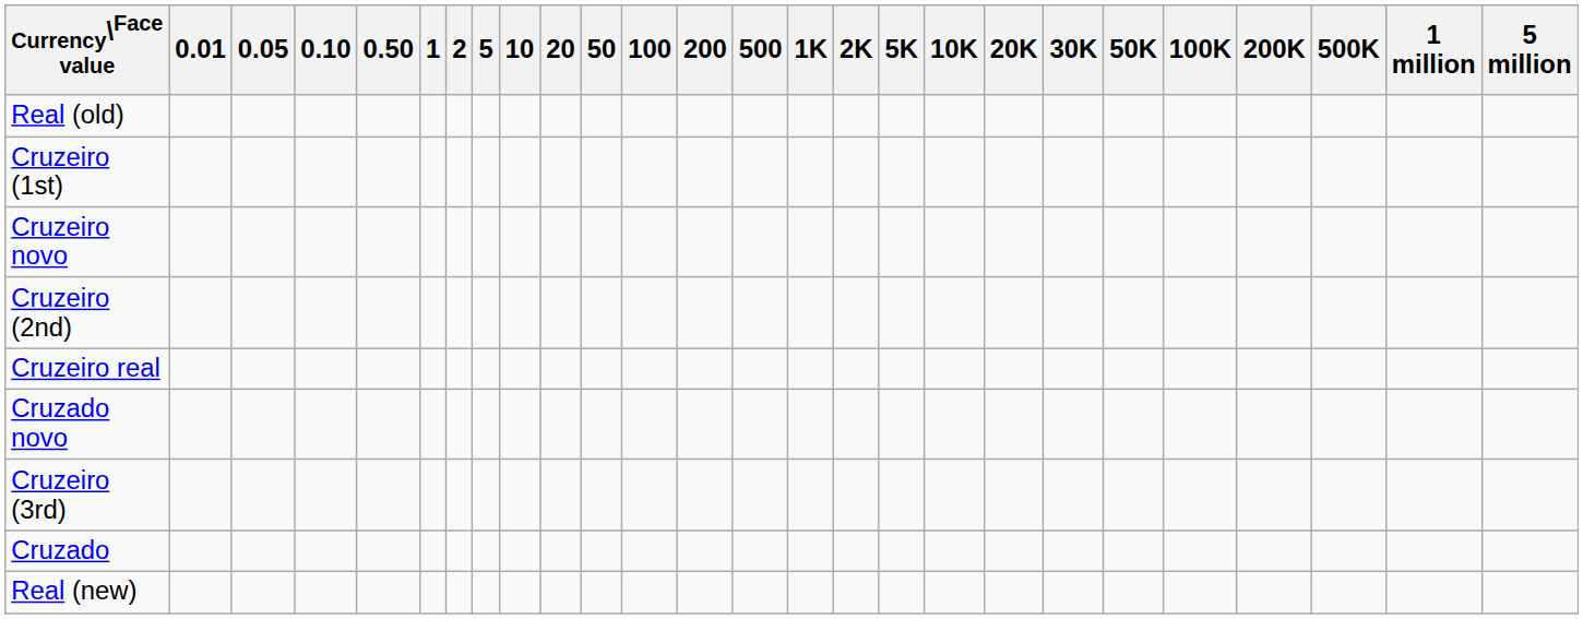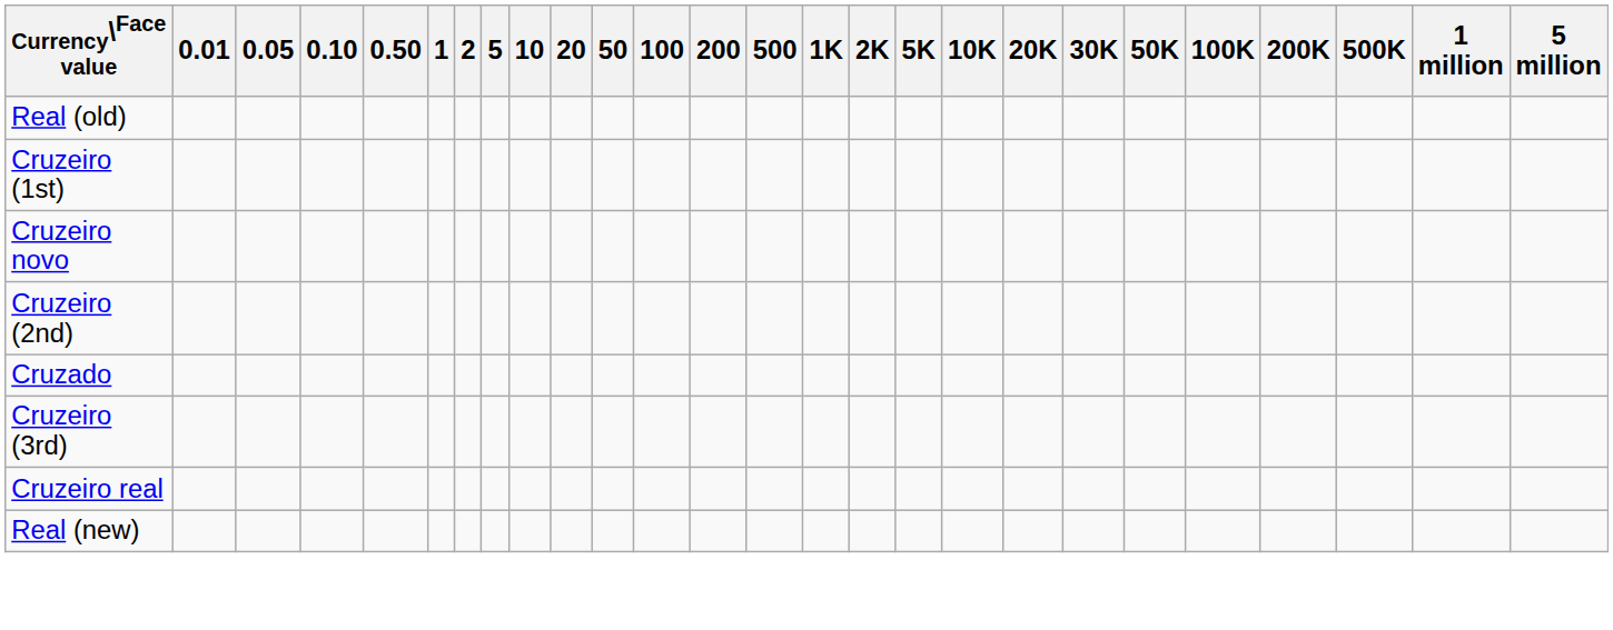rows swapped: Cruzado <-> Cruzeiro real
- row: Cruzado novo
